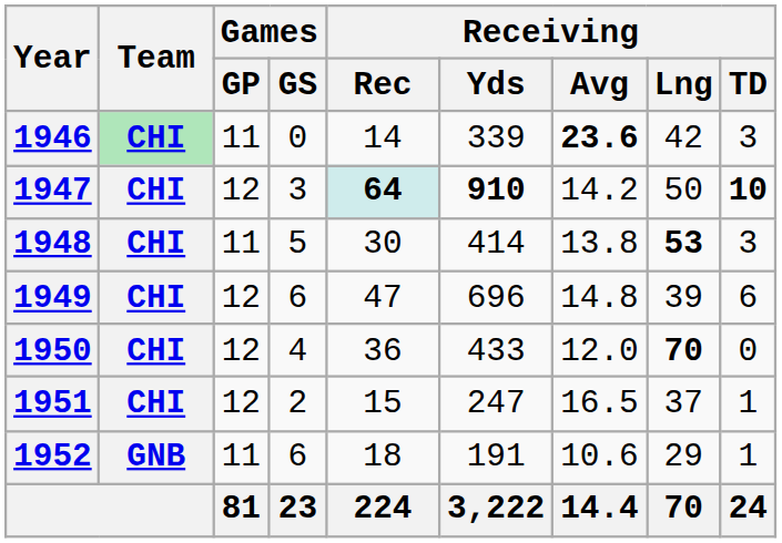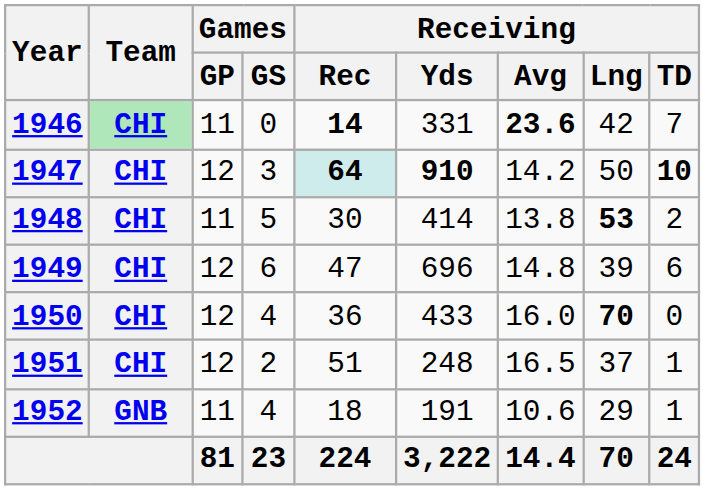1946 | Receiving / Rec: normal -> bold
1946 | Receiving / Yds: 339 -> 331
1946 | Receiving / TD: 3 -> 7
1948 | Receiving / TD: 3 -> 2
1950 | Receiving / Avg: 12.0 -> 16.0
1951 | Receiving / Rec: 15 -> 51
1951 | Receiving / Yds: 247 -> 248
1952 | Games / GS: 6 -> 4
